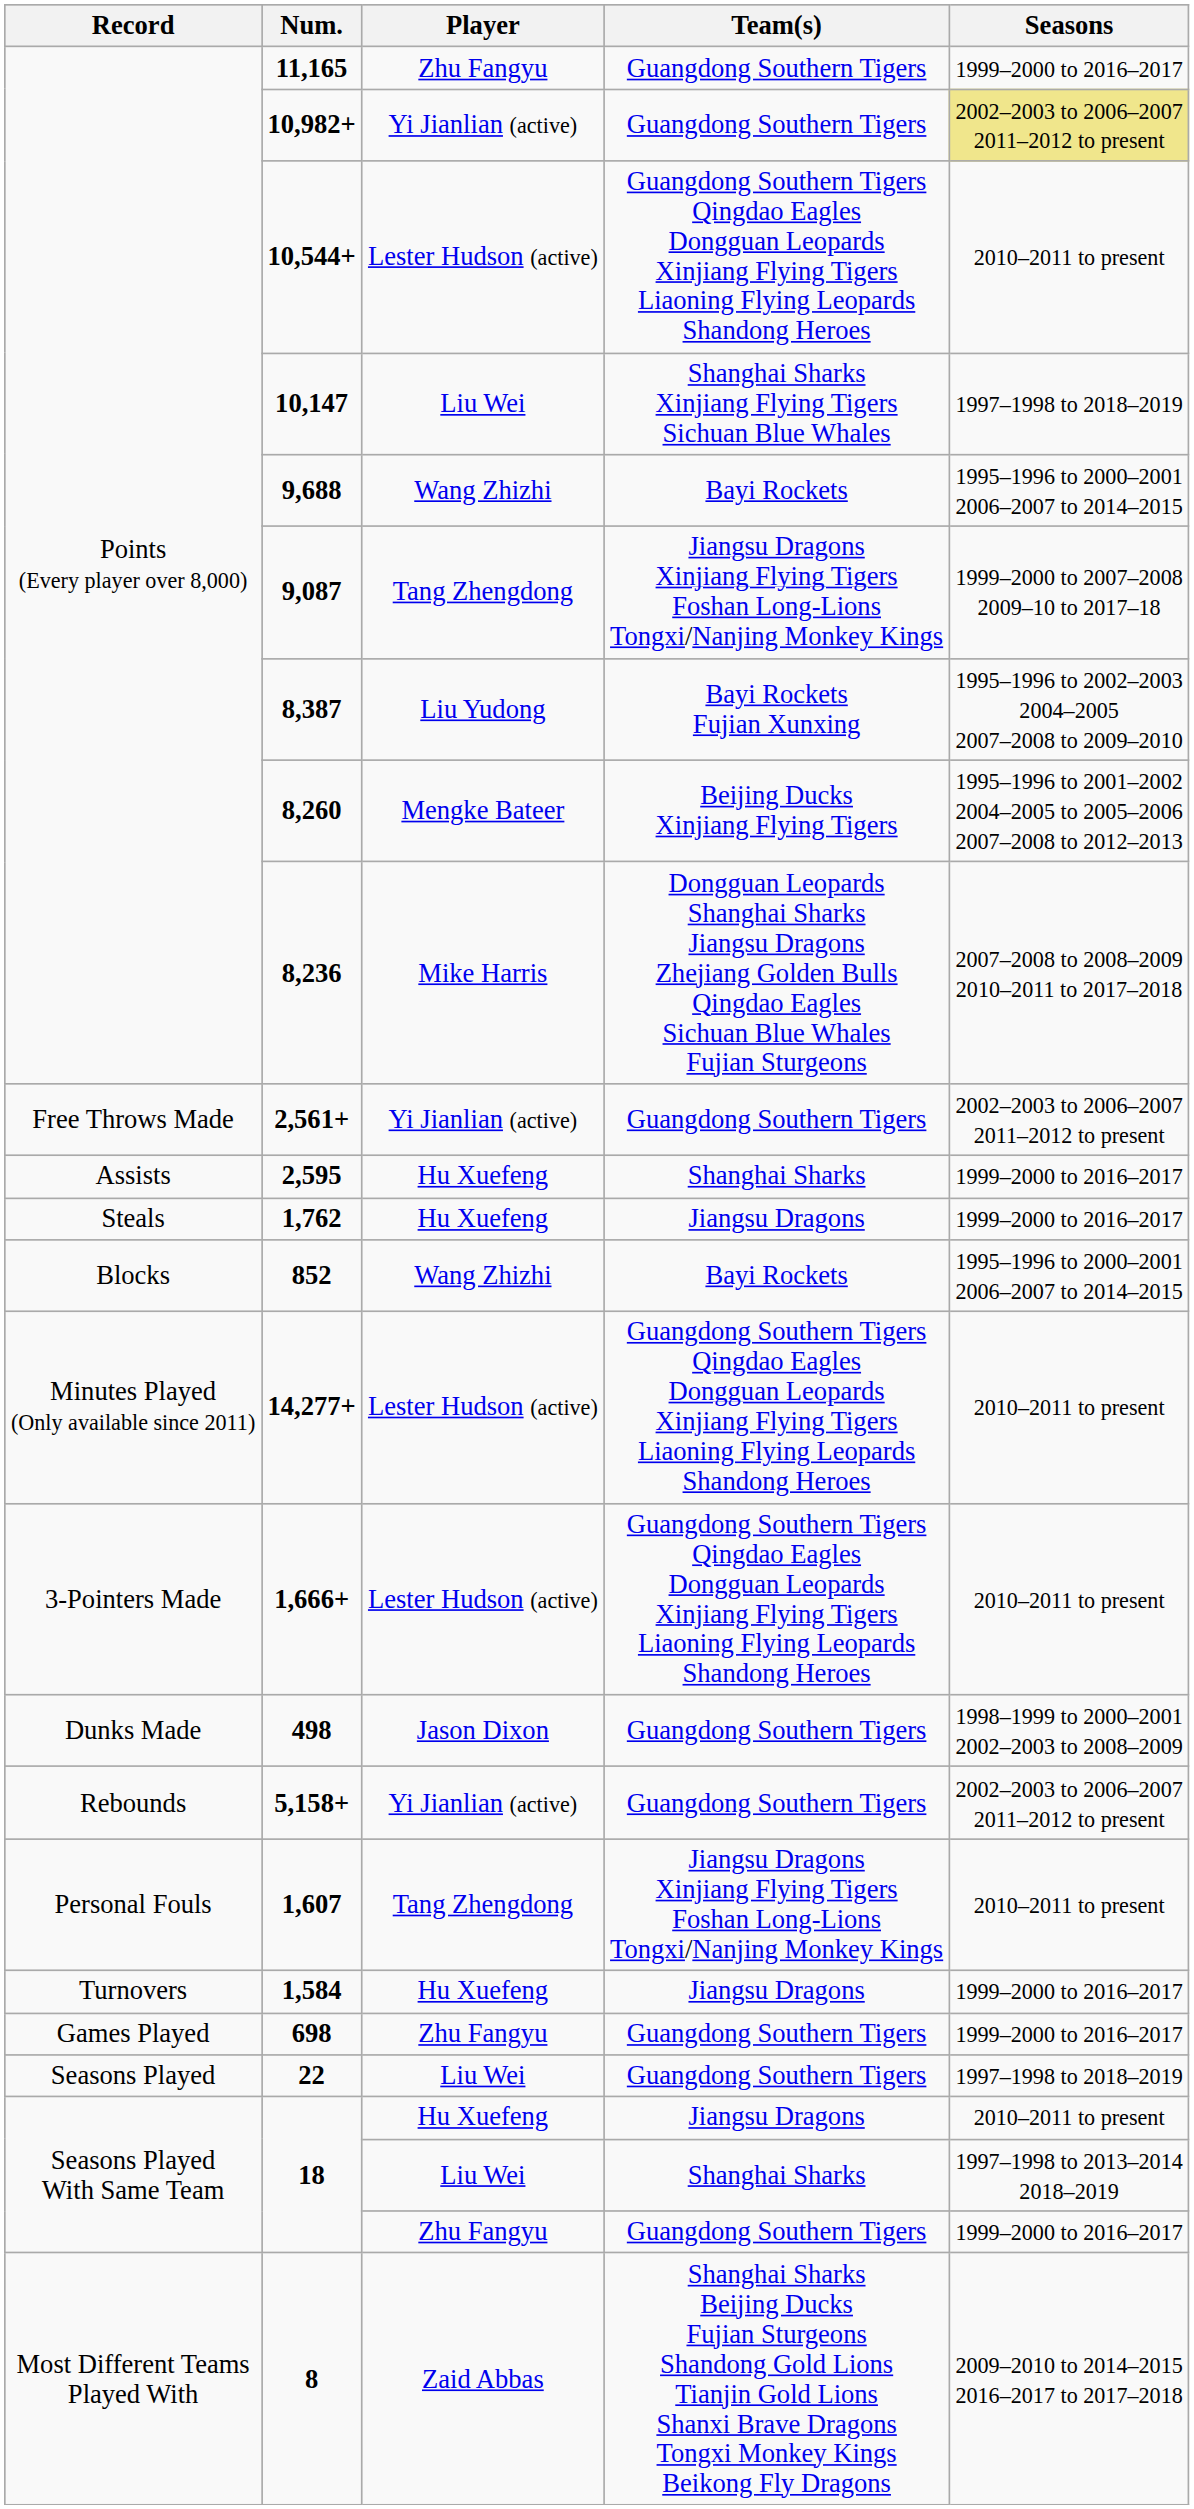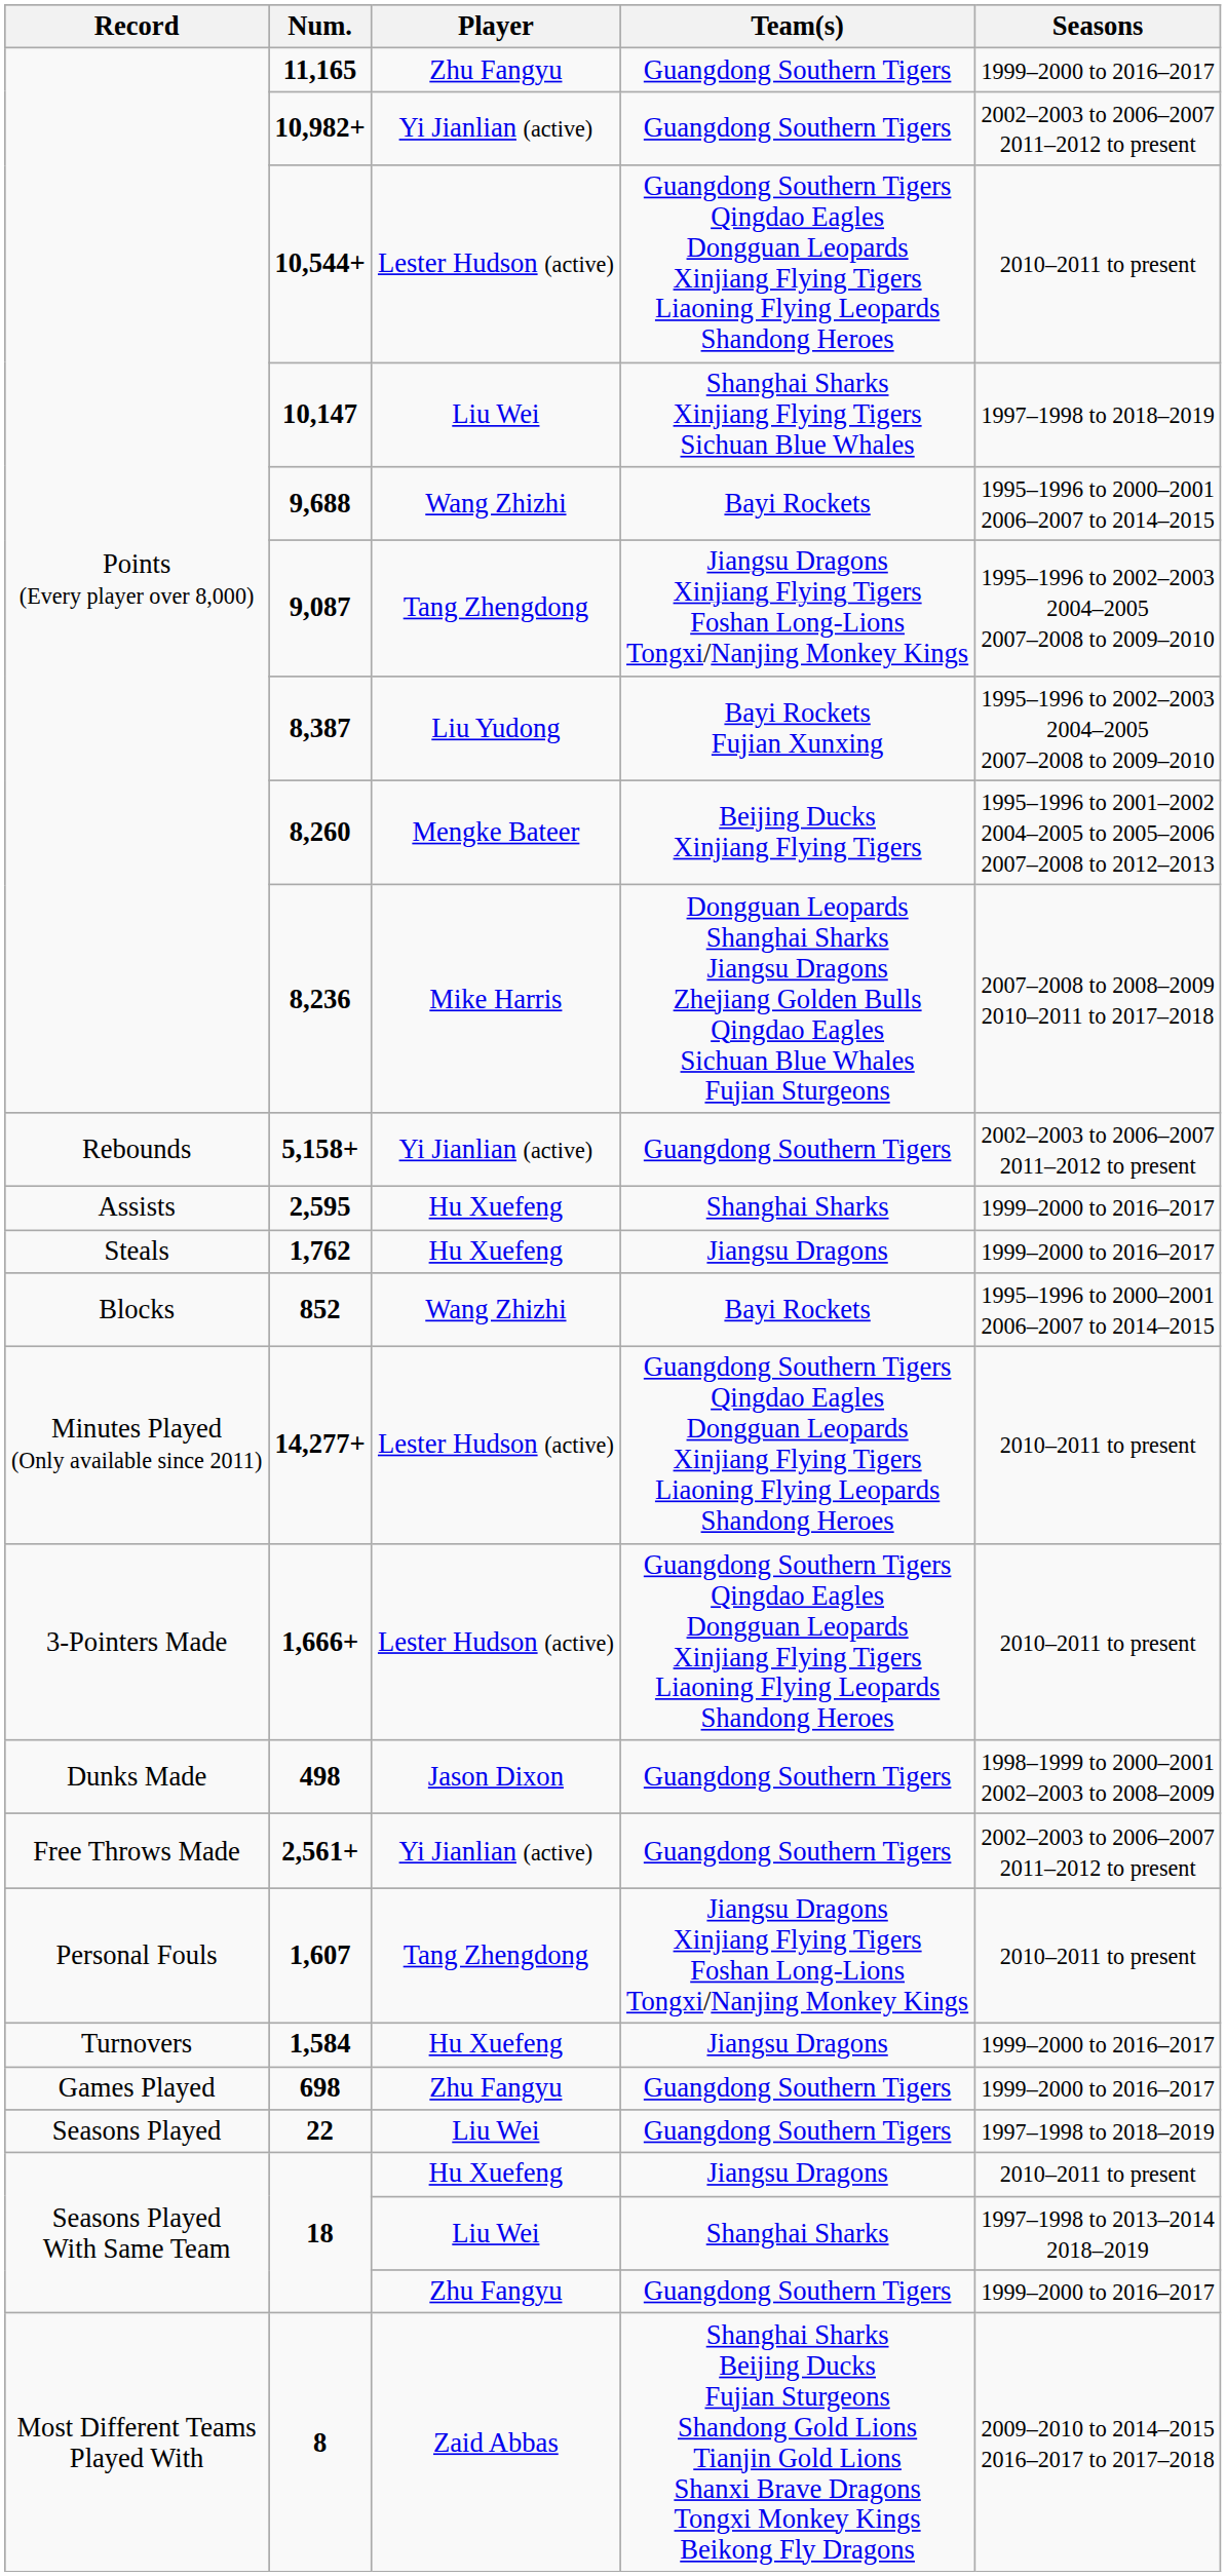10,982+ | Seasons: khaki background -> no background
9,087 | Seasons: 1999–2000 to 2007–2008 2009–10 to 2017–18 -> 1995–1996 to 2002–2003 2004–2005 2007–2008 to 2009–2010
rows swapped: 5,158+ <-> 2,561+
